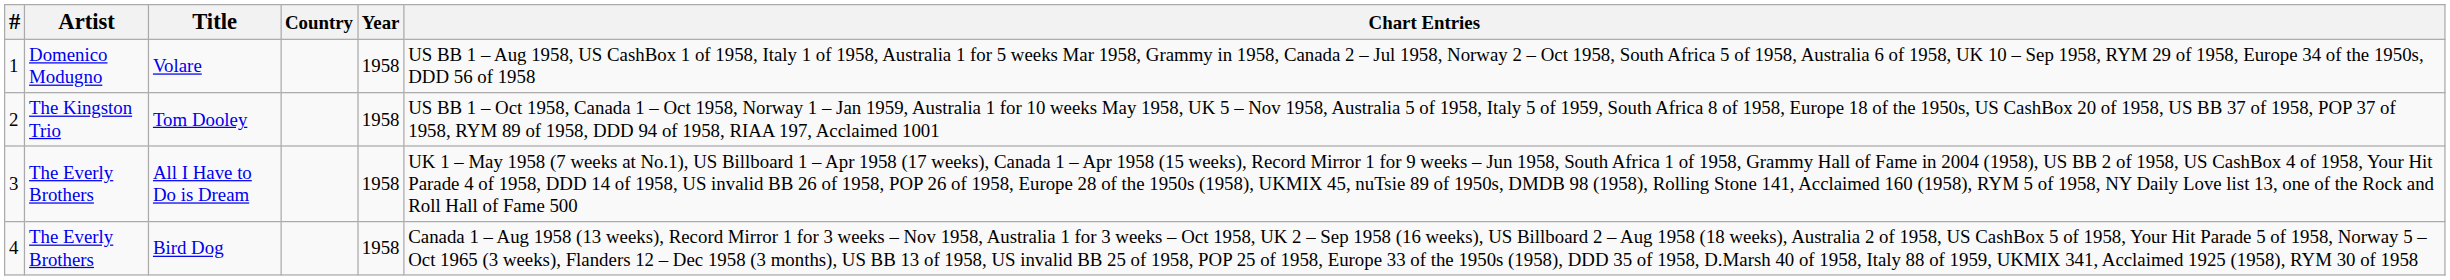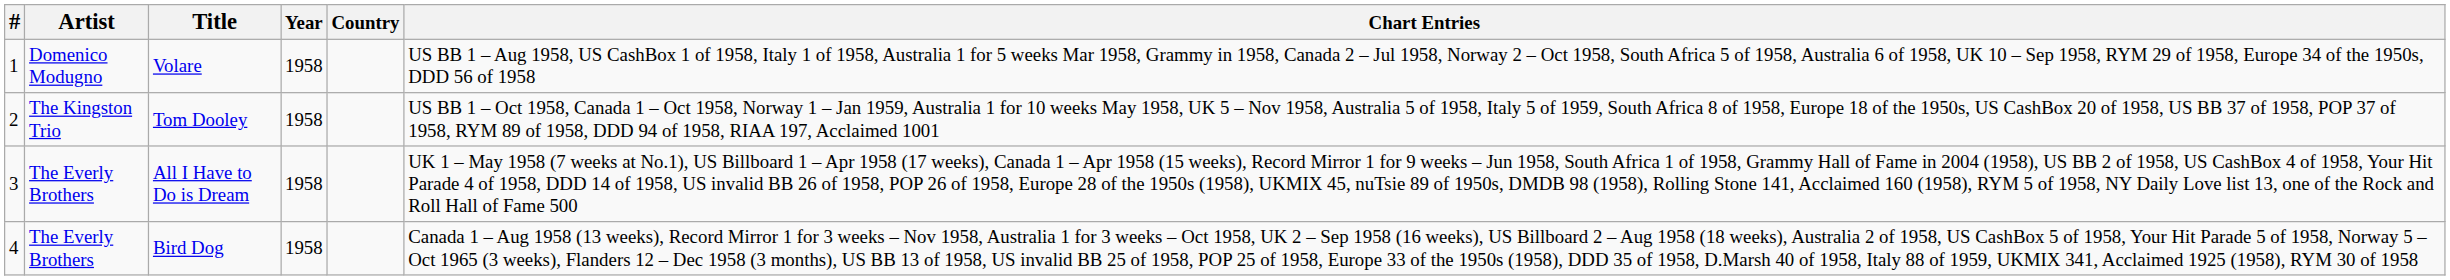columns swapped: Year <-> Country
